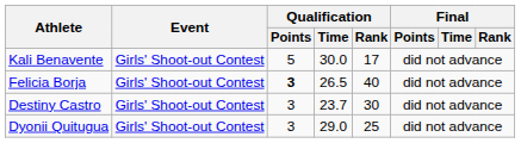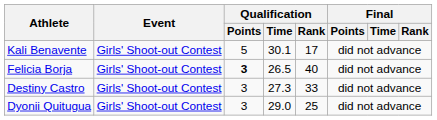Kali Benavente | Qualification / Time: 30.0 -> 30.1
Destiny Castro | Qualification / Time: 23.7 -> 27.3
Destiny Castro | Qualification / Rank: 30 -> 33
